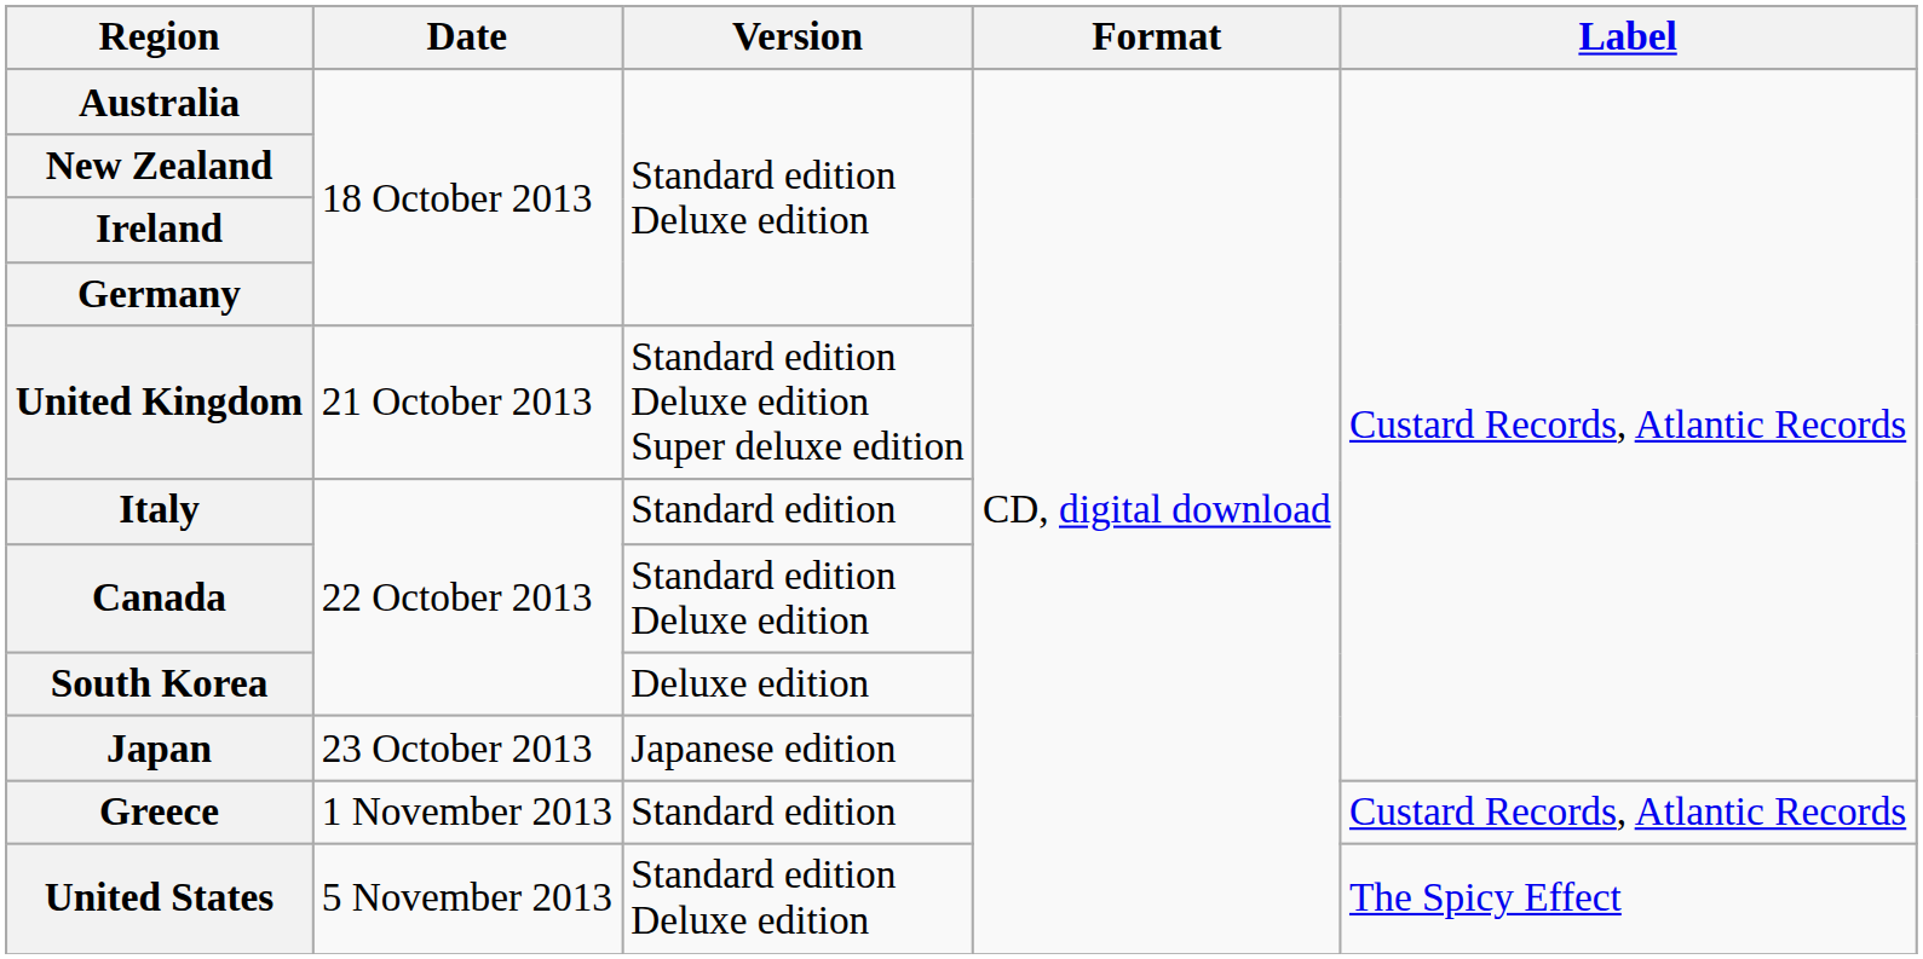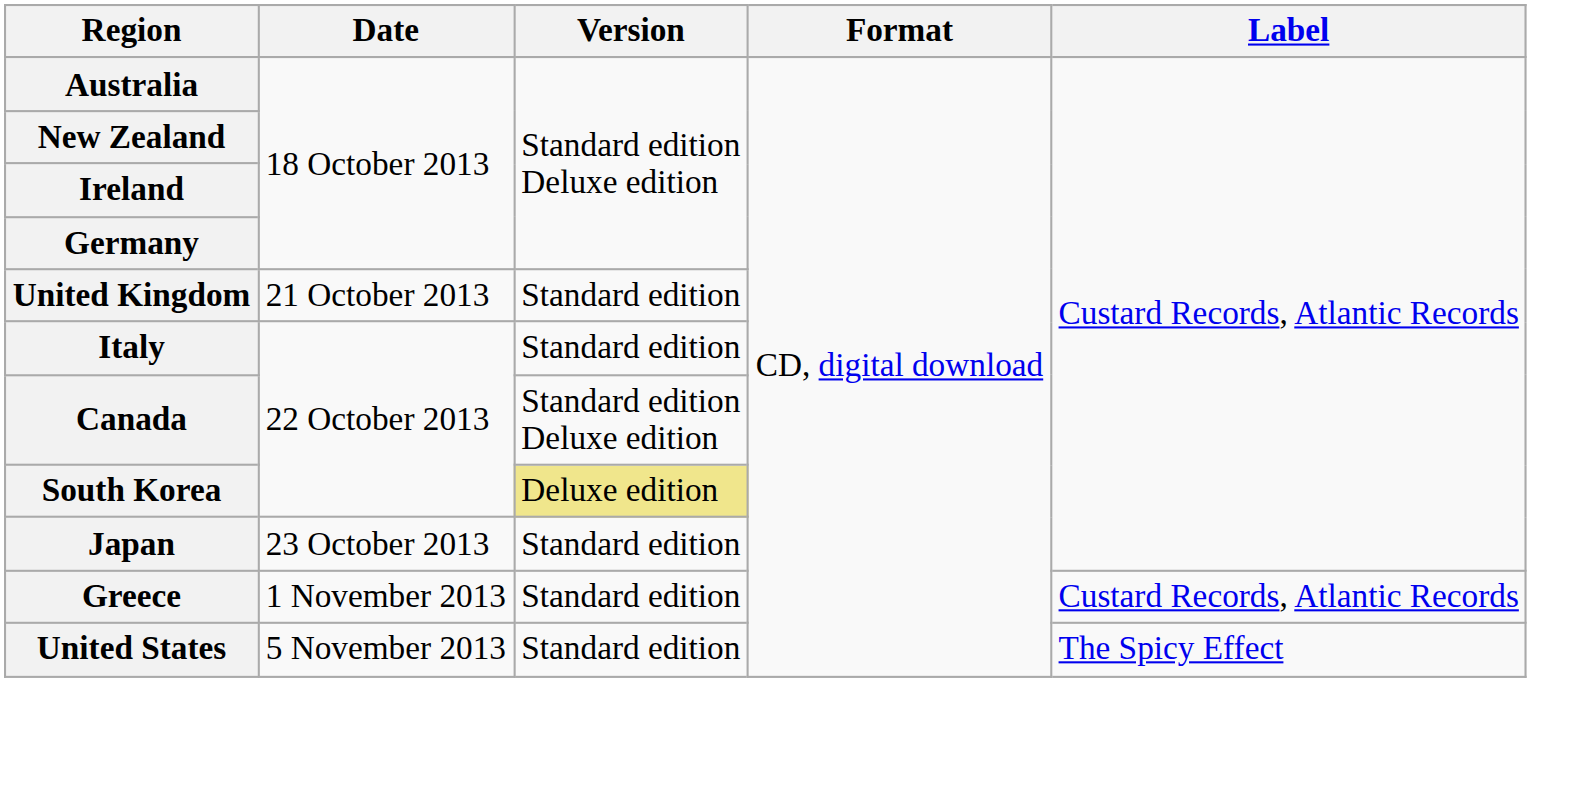United Kingdom | Version: Standard edition Deluxe edition Super deluxe edition -> Standard edition
South Korea | Version: no background -> khaki background
Japan | Version: Japanese edition -> Standard edition
United States | Version: Standard edition Deluxe edition -> Standard edition
